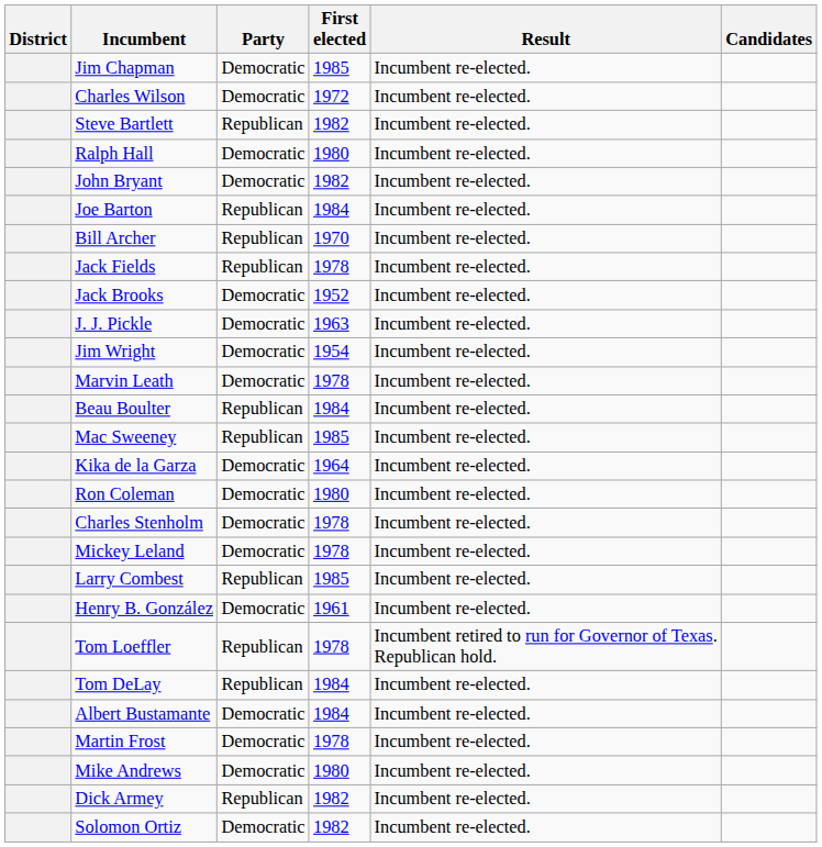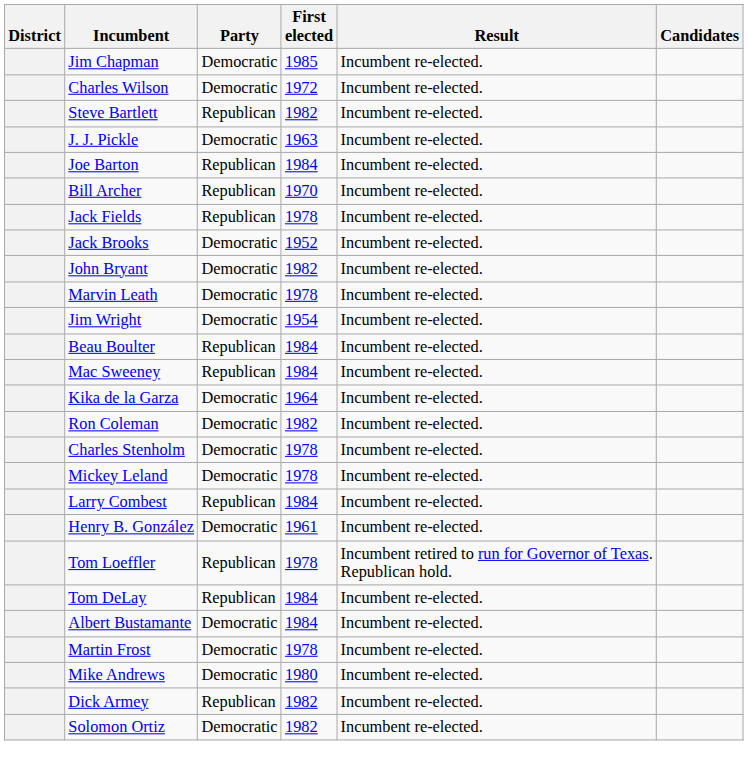- row: Ralph Hall | Democratic | 1980 | Incumbent re-elected.
rows swapped: John Bryant <-> J. J. Pickle
rows swapped: Marvin Leath <-> Jim Wright
Mac Sweeney | First elected: 1985 -> 1984
Ron Coleman | First elected: 1980 -> 1982
Larry Combest | First elected: 1985 -> 1984
